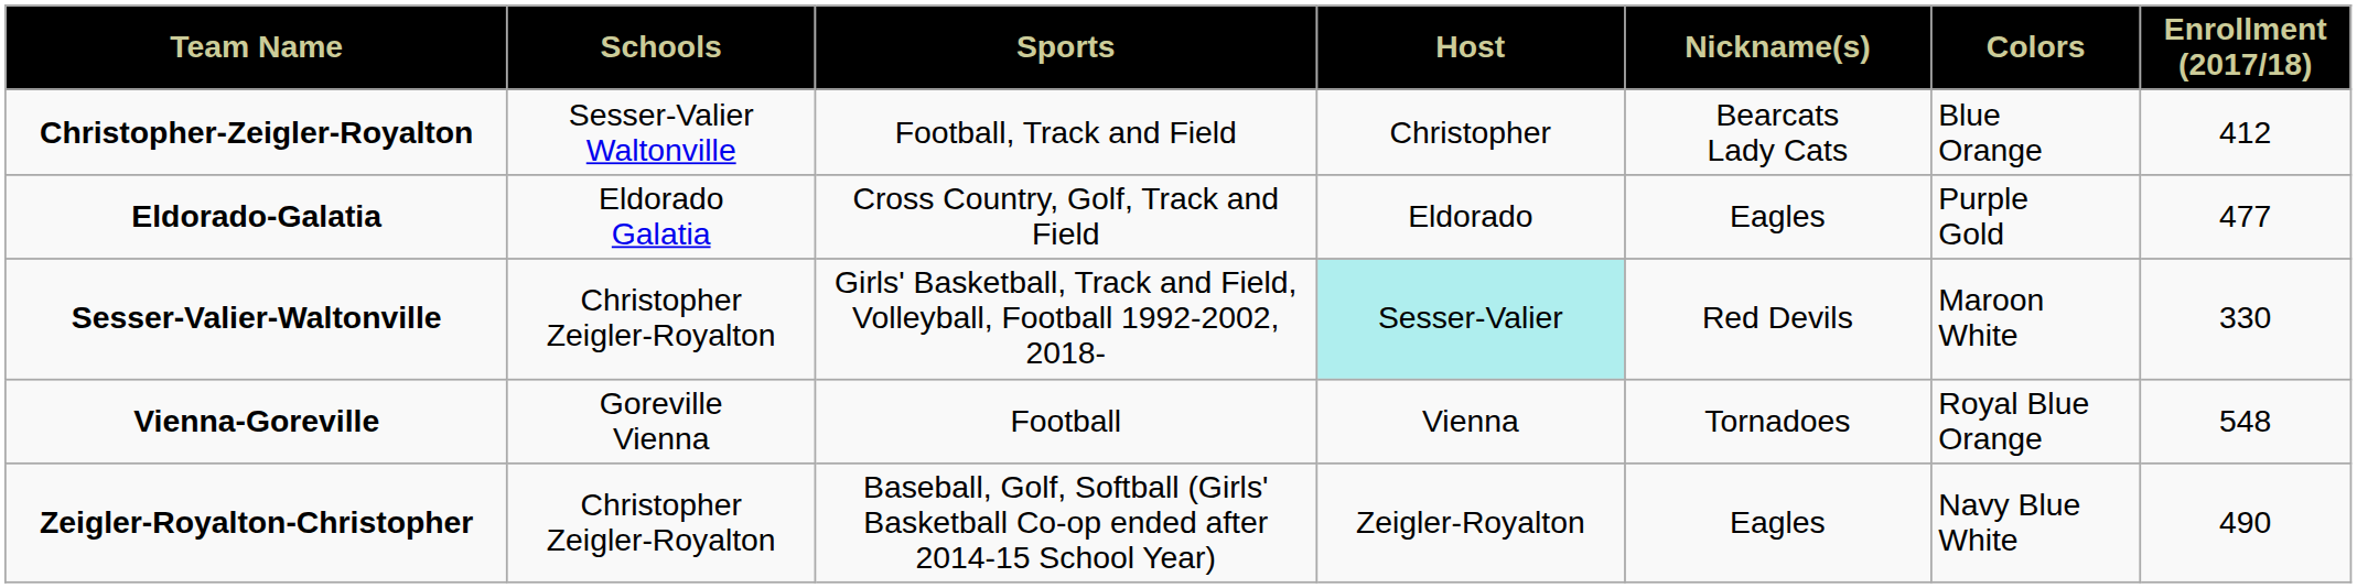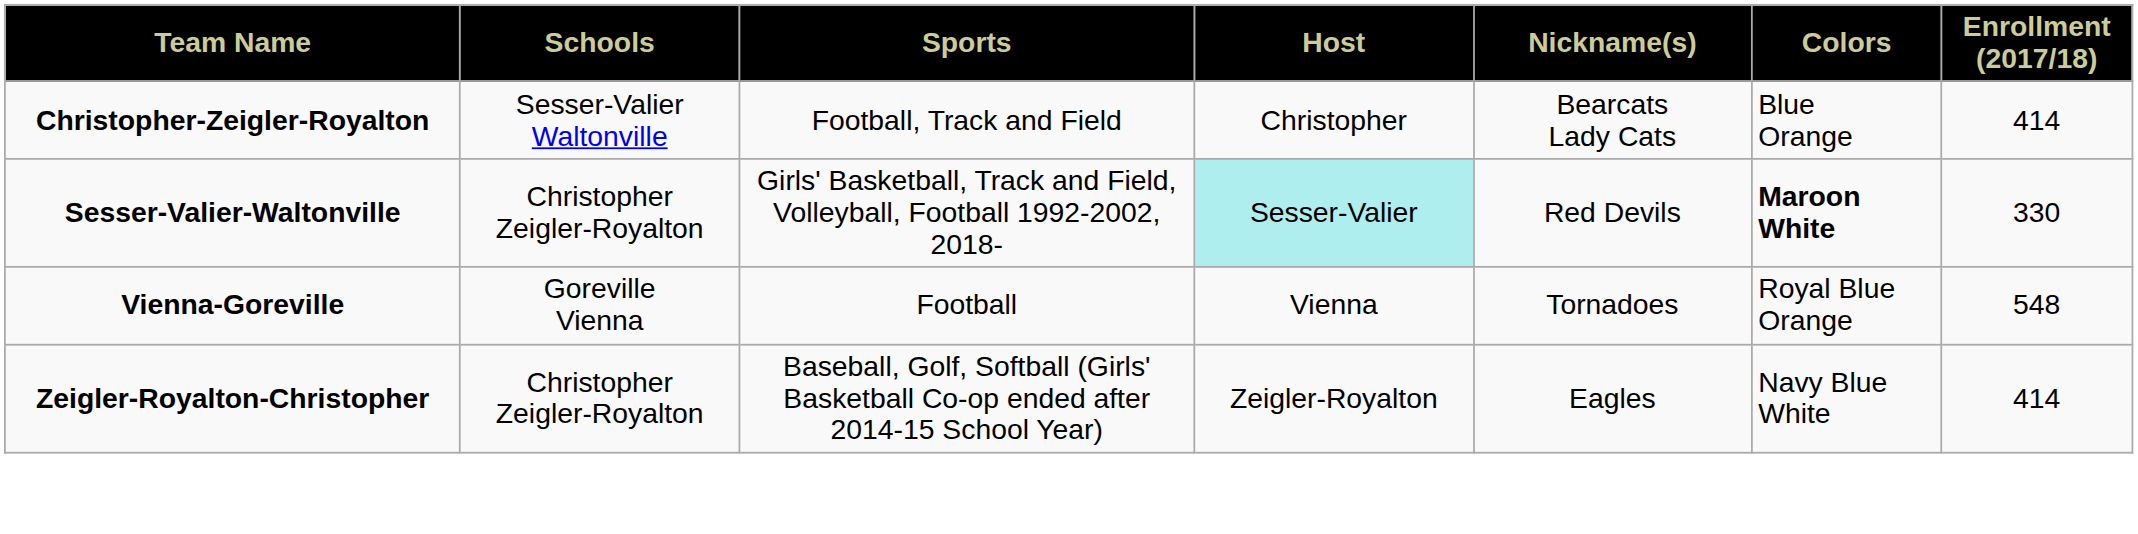Christopher-Zeigler-Royalton | Enrollment (2017/18): 412 -> 414
- row: Eldorado-Galatia | Eldorado Galatia | Cross Country, Golf, Track and Field | Eldorado | Eagles | Purple Gold | 477
Sesser-Valier-Waltonville | Colors: normal -> bold
Zeigler-Royalton-Christopher | Enrollment (2017/18): 490 -> 414
